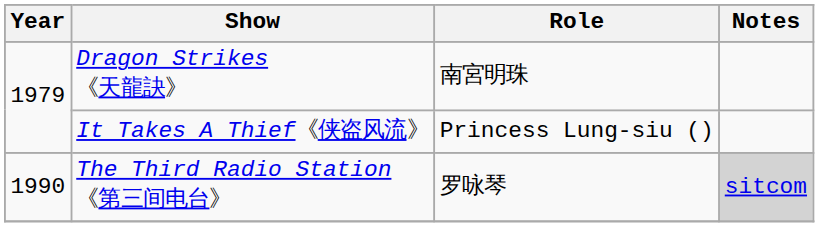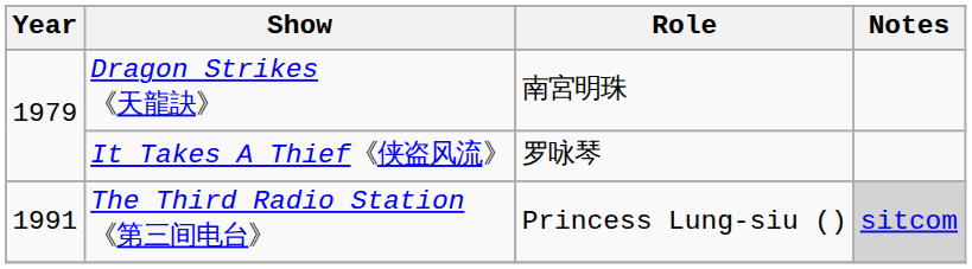It Takes A Thief《侠盗风流》 | Role: Princess Lung-siu () -> 罗咏琴
The Third Radio Station 《第三间电台》 | Year: 1990 -> 1991
The Third Radio Station 《第三间电台》 | Role: 罗咏琴 -> Princess Lung-siu ()
